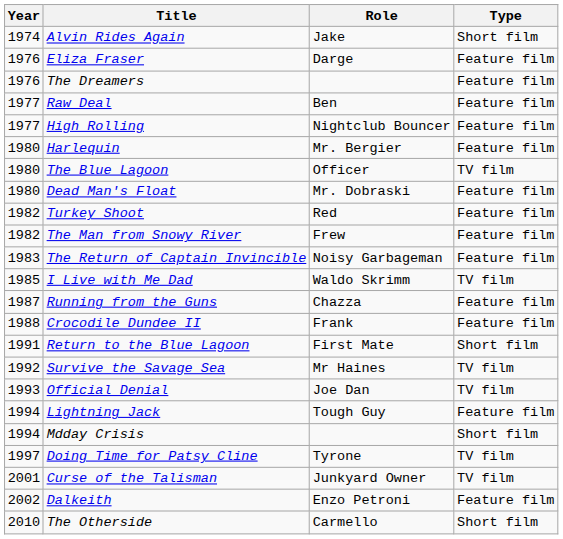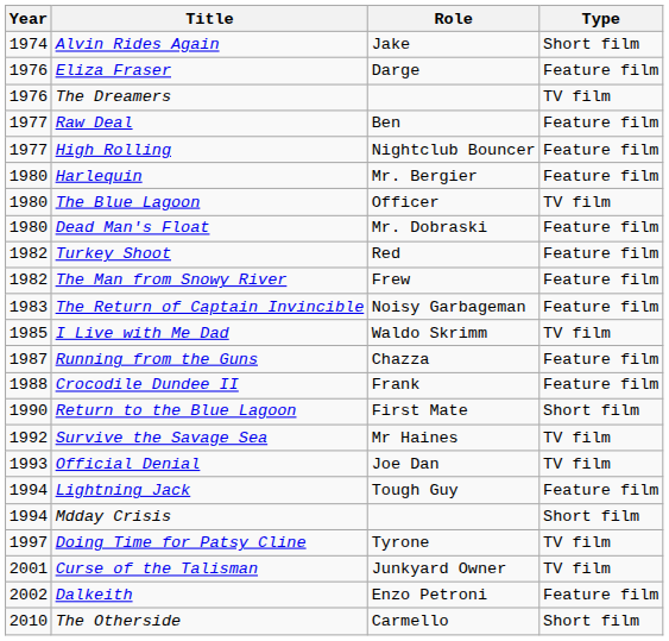The Dreamers | Type: Feature film -> TV film
Return to the Blue Lagoon | Year: 1991 -> 1990
